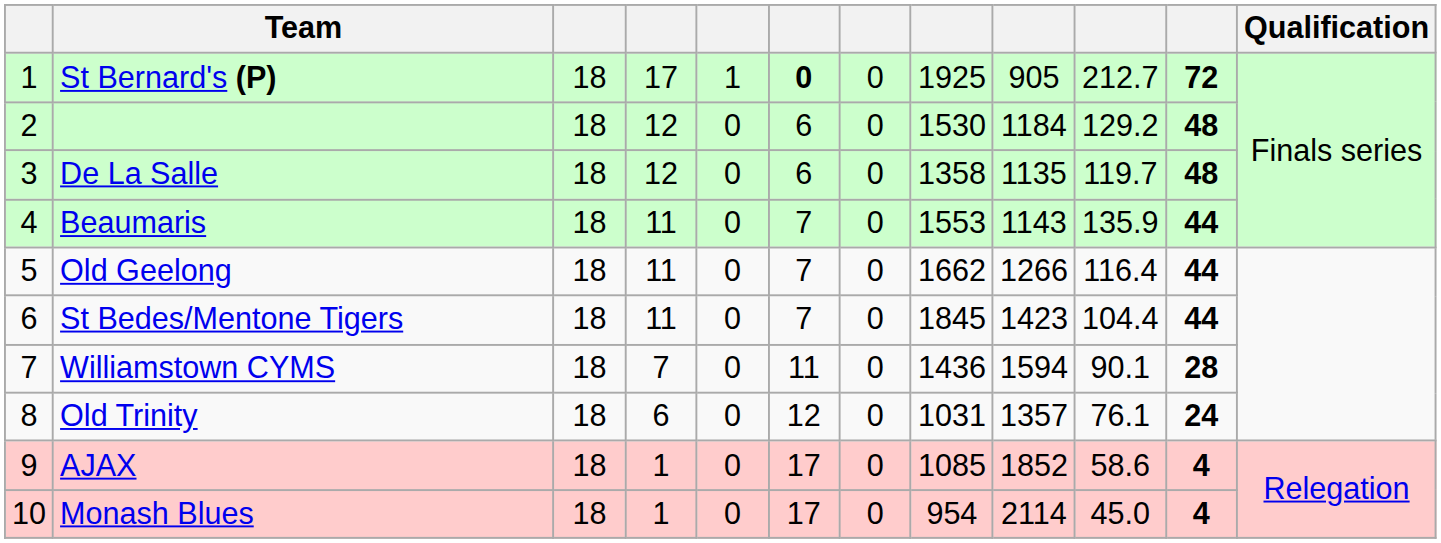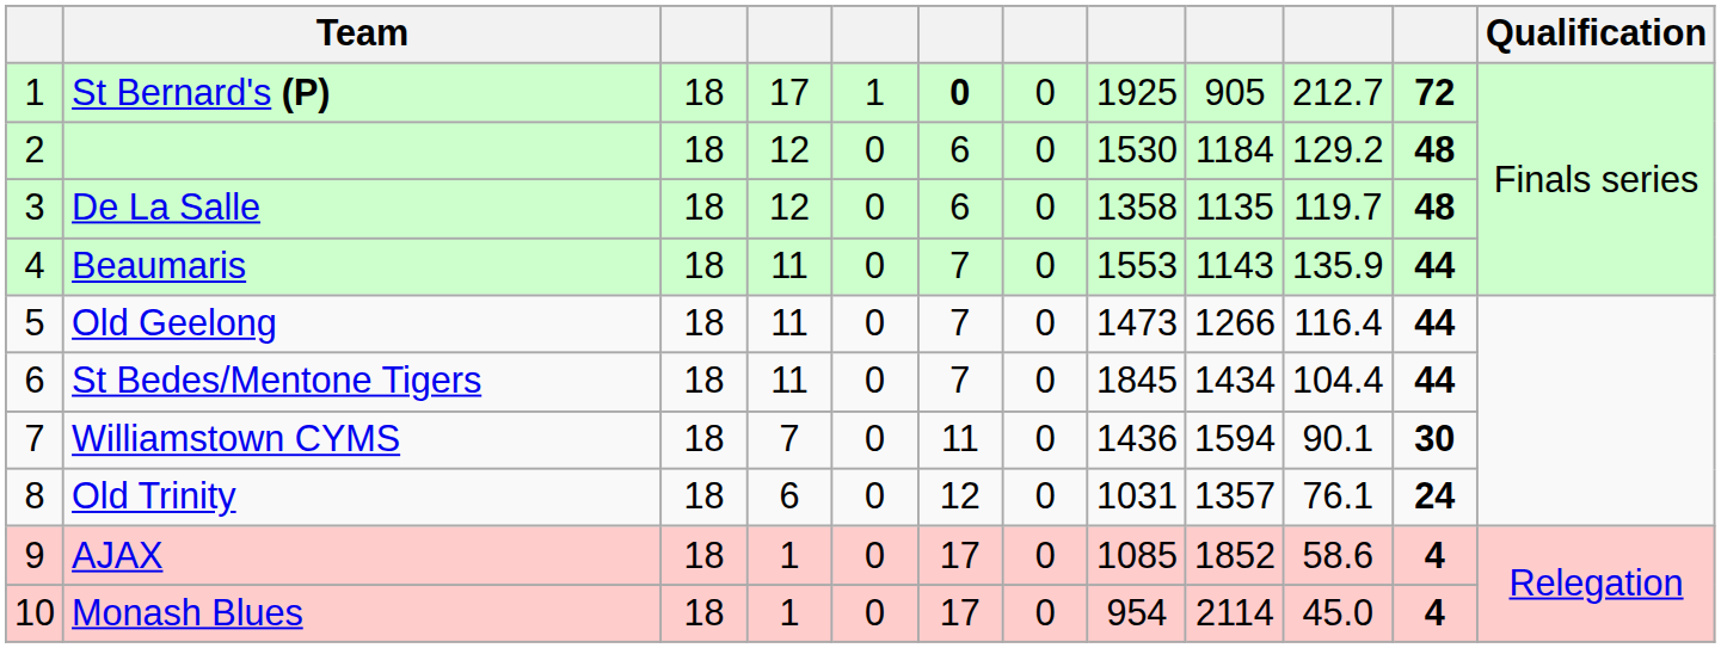Old Geelong | column 8: 1662 -> 1473
St Bedes/Mentone Tigers | column 9: 1423 -> 1434
Williamstown CYMS | column 11: 28 -> 30
